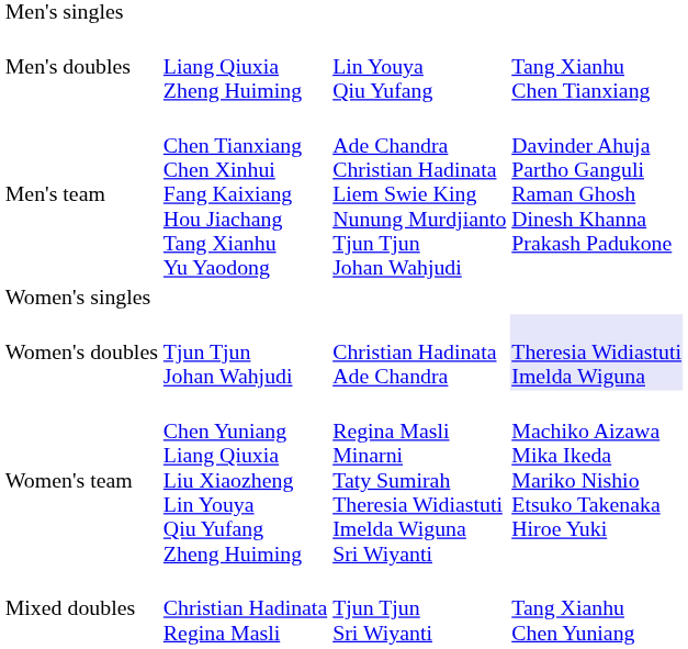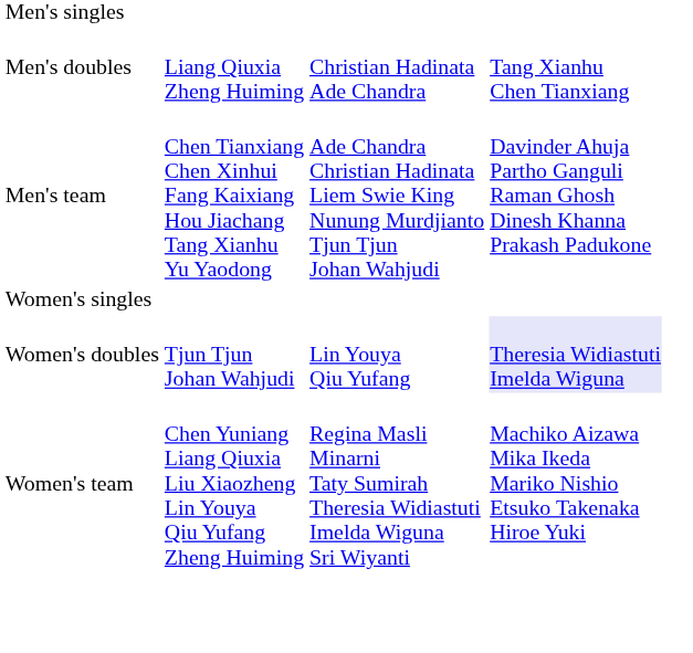Men's doubles | column 3: Lin Youya Qiu Yufang -> Christian Hadinata Ade Chandra
Women's doubles | column 3: Christian Hadinata Ade Chandra -> Lin Youya Qiu Yufang
- row: Mixed doubles | Christian Hadinata Regina Masli | Tjun Tjun Sri Wiyanti | Tang Xianhu Chen Yuniang
